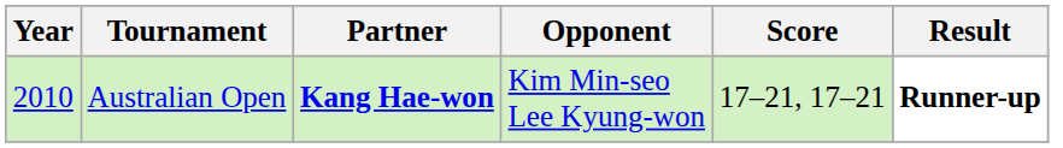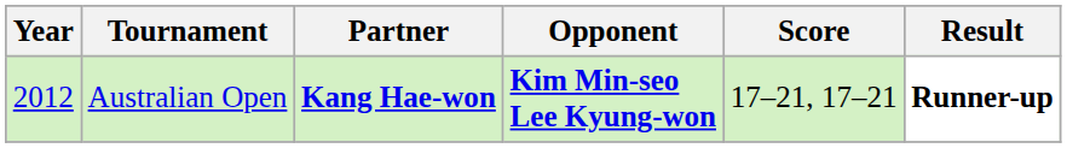Australian Open | Year: 2010 -> 2012
Australian Open | Opponent: normal -> bold
